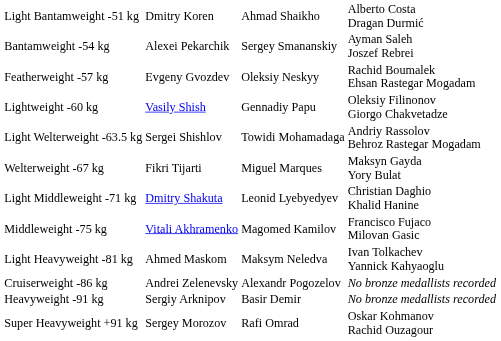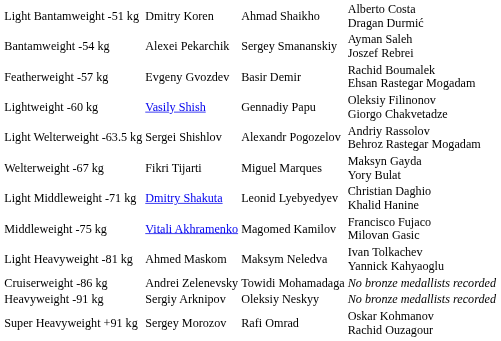Featherweight -57 kg | column 3: Oleksiy Neskyy -> Basir Demir
Light Welterweight -63.5 kg | column 3: Towidi Mohamadaga -> Alexandr Pogozelov
Cruiserweight -86 kg | column 3: Alexandr Pogozelov -> Towidi Mohamadaga
Heavyweight -91 kg | column 3: Basir Demir -> Oleksiy Neskyy
